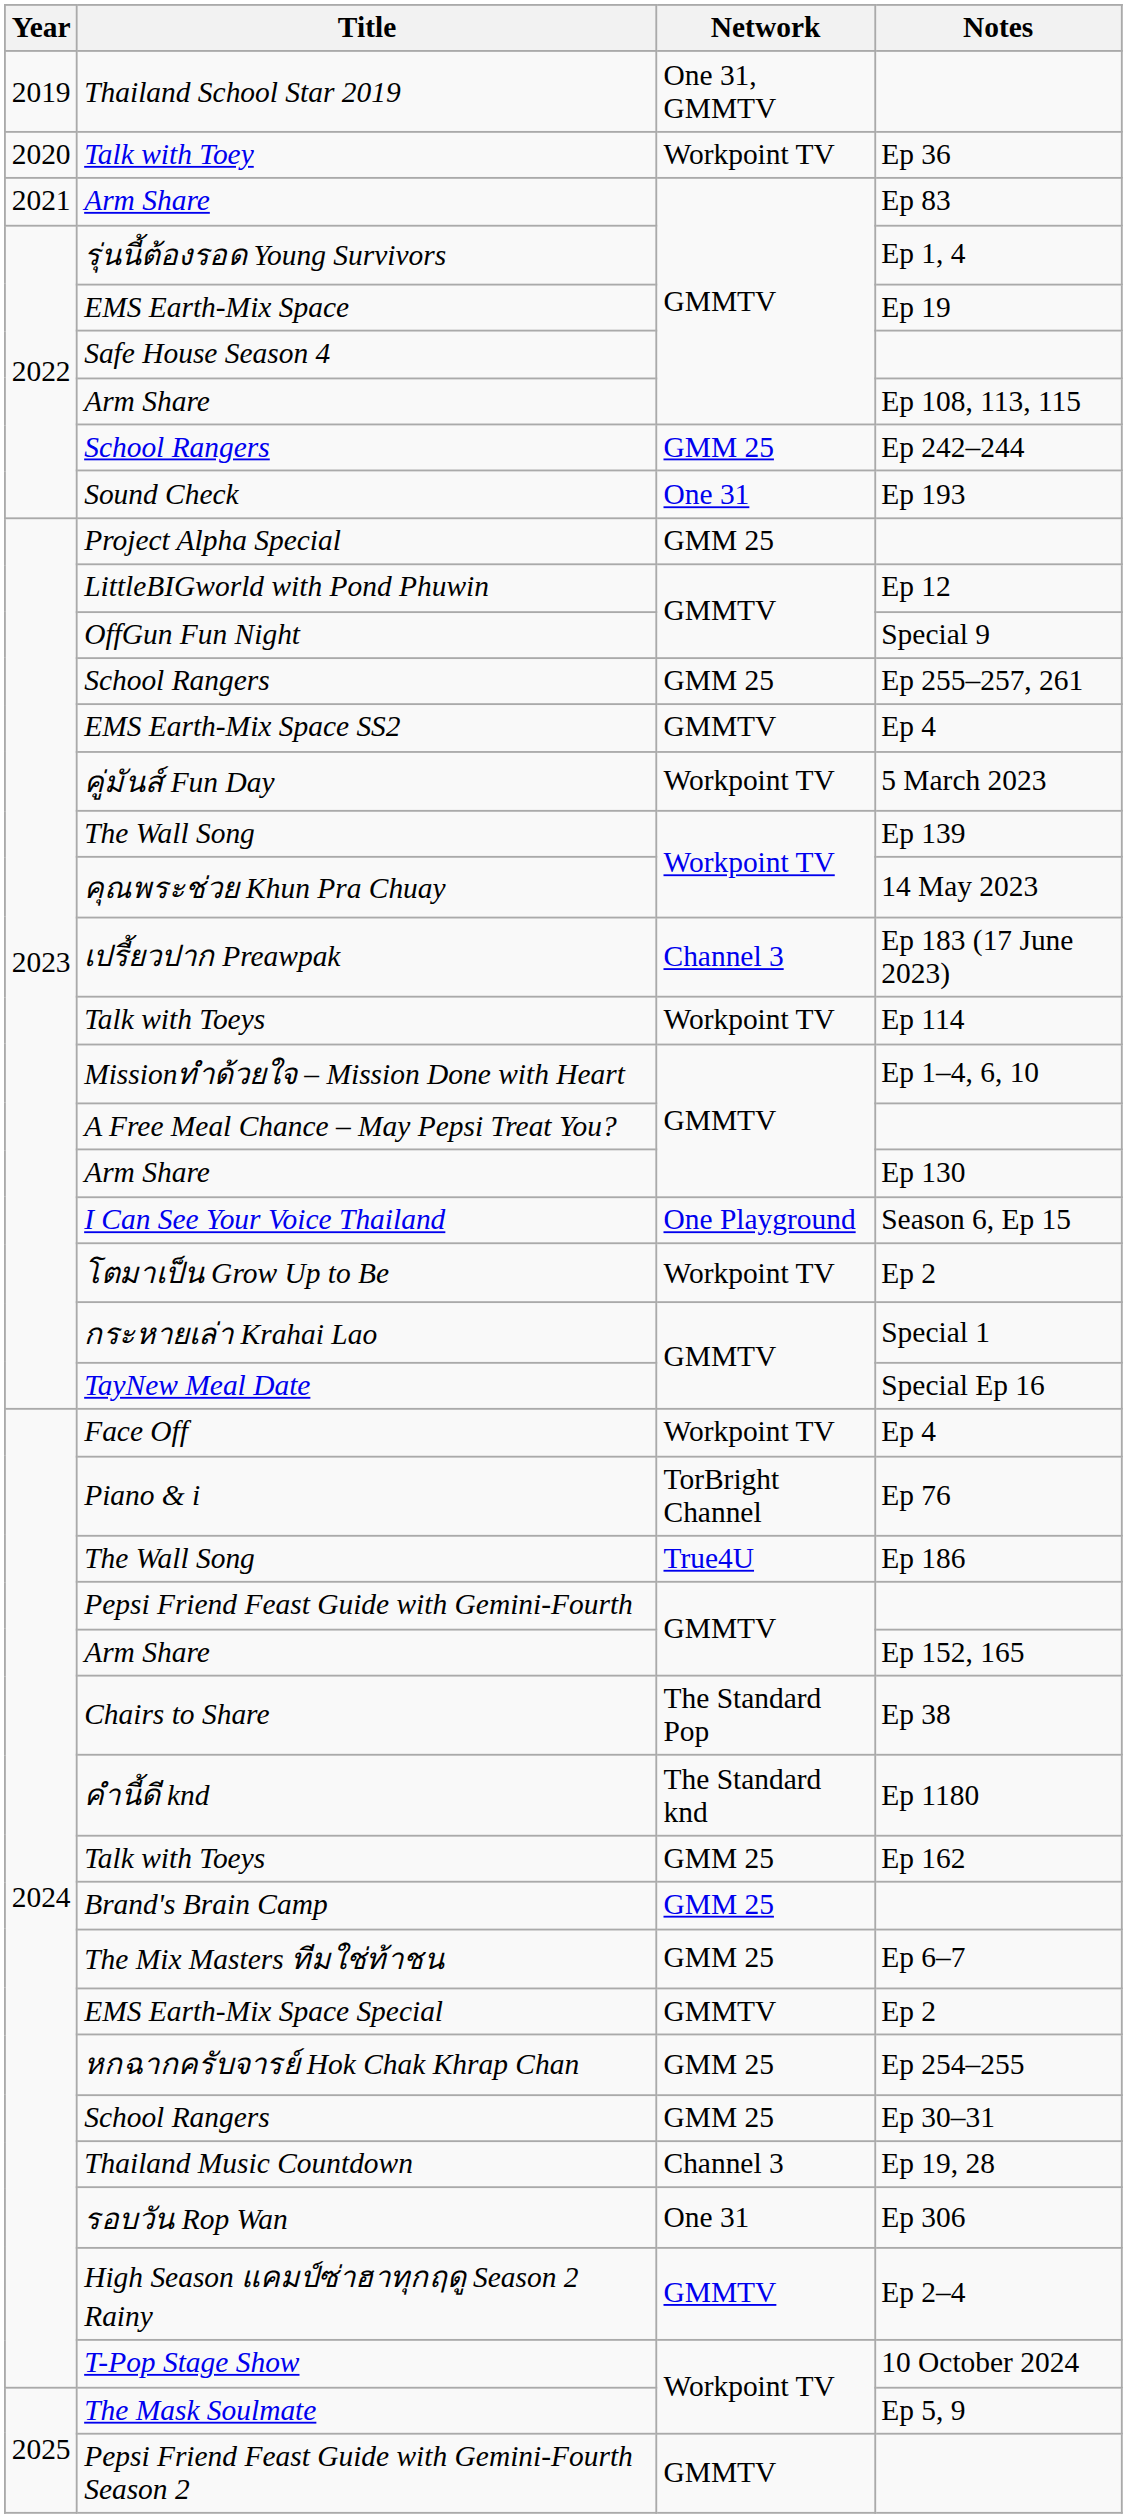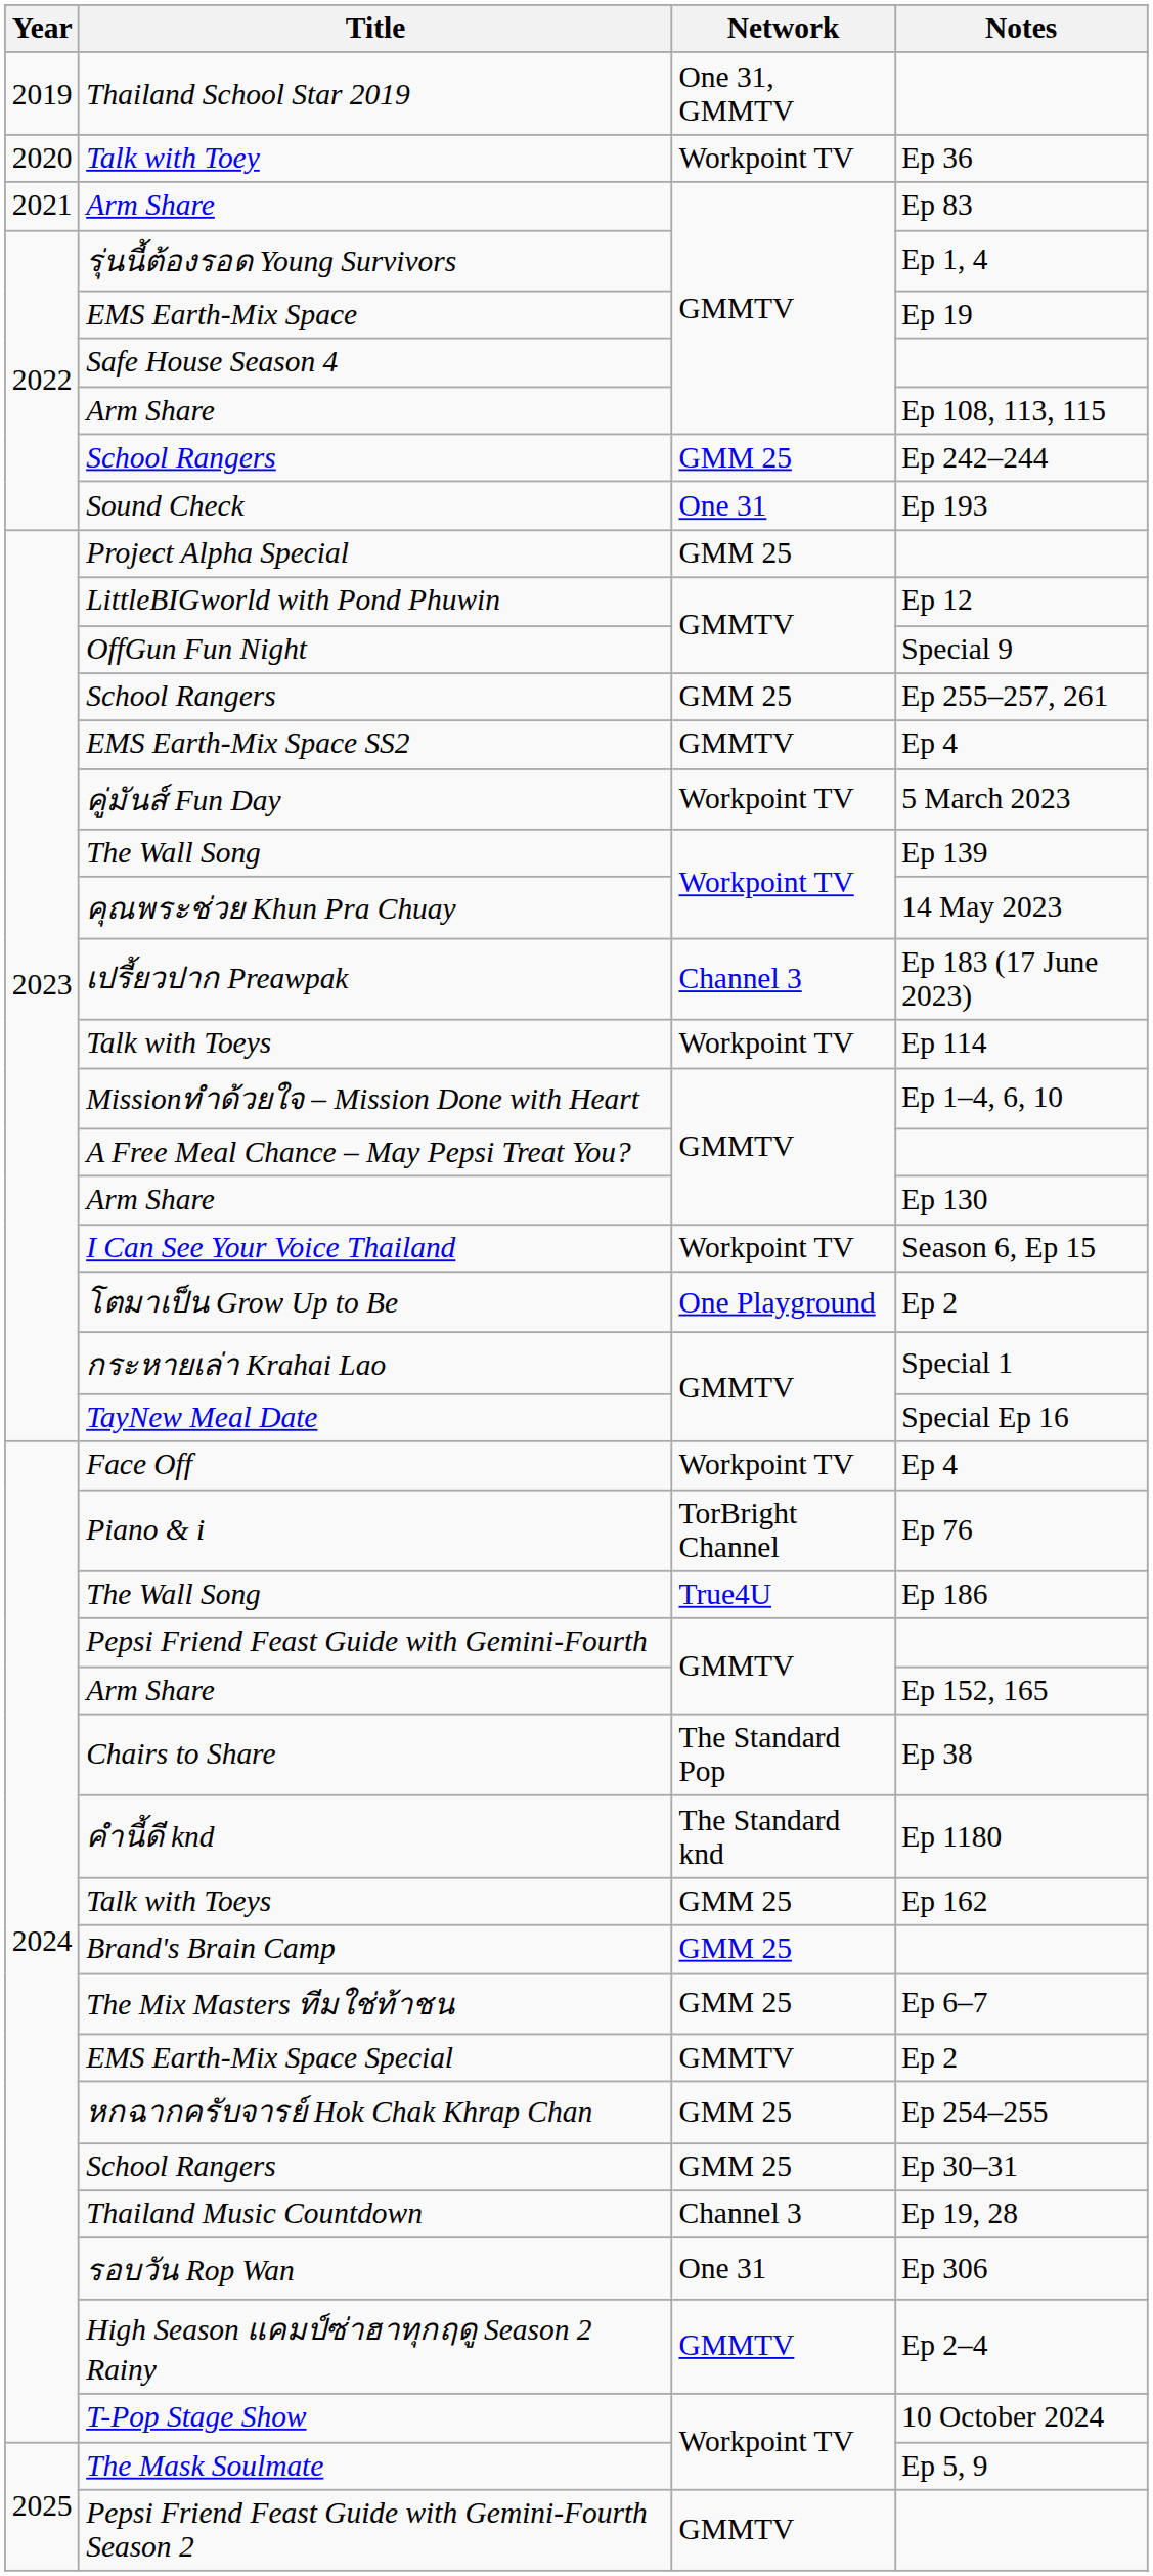I Can See Your Voice Thailand | Network: One Playground -> Workpoint TV
โตมาเป็น Grow Up to Be | Network: Workpoint TV -> One Playground
